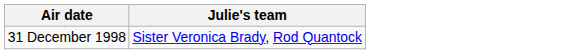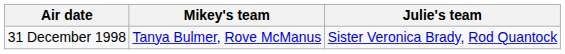+ column: Mikey's team | Tanya Bulmer, Rove McManus
